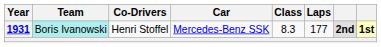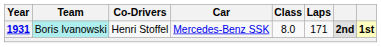1931 | Class: 8.3 -> 8.0
1931 | Laps: 177 -> 171
